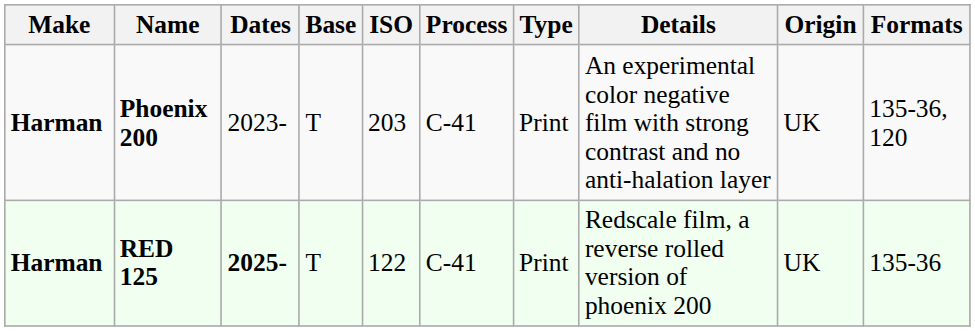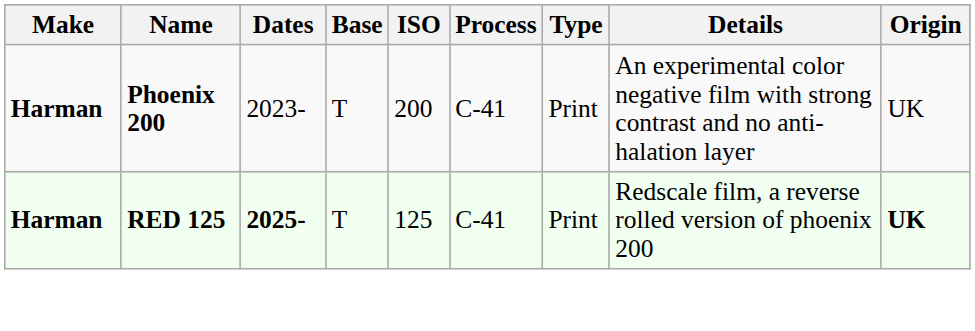- column: Formats | 135-36, 120 | 135-36
Phoenix 200 | ISO: 203 -> 200
RED 125 | ISO: 122 -> 125
RED 125 | Origin: normal -> bold
